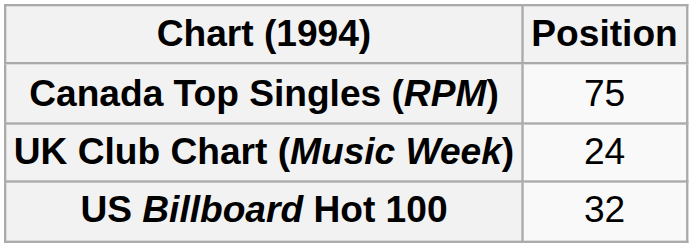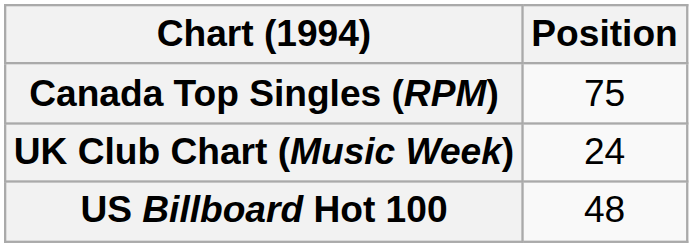US Billboard Hot 100 | Position: 32 -> 48
